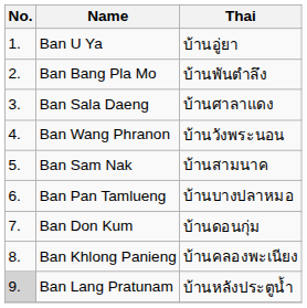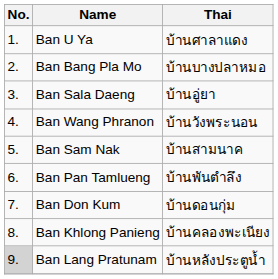Ban U Ya | Thai: บ้านอู่ยา -> บ้านศาลาแดง
Ban Bang Pla Mo | Thai: บ้านพันตำลึง -> บ้านบางปลาหมอ
Ban Sala Daeng | Thai: บ้านศาลาแดง -> บ้านอู่ยา
Ban Pan Tamlueng | Thai: บ้านบางปลาหมอ -> บ้านพันตำลึง
